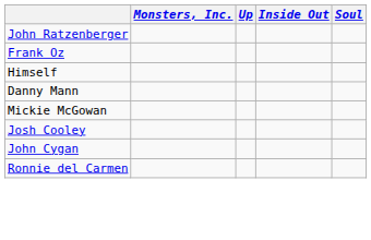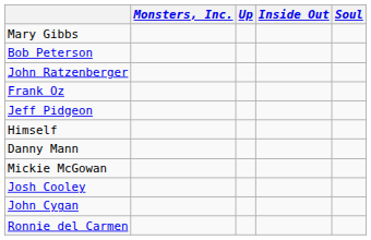+ row: Mary Gibbs
+ row: Bob Peterson
+ row: Jeff Pidgeon
